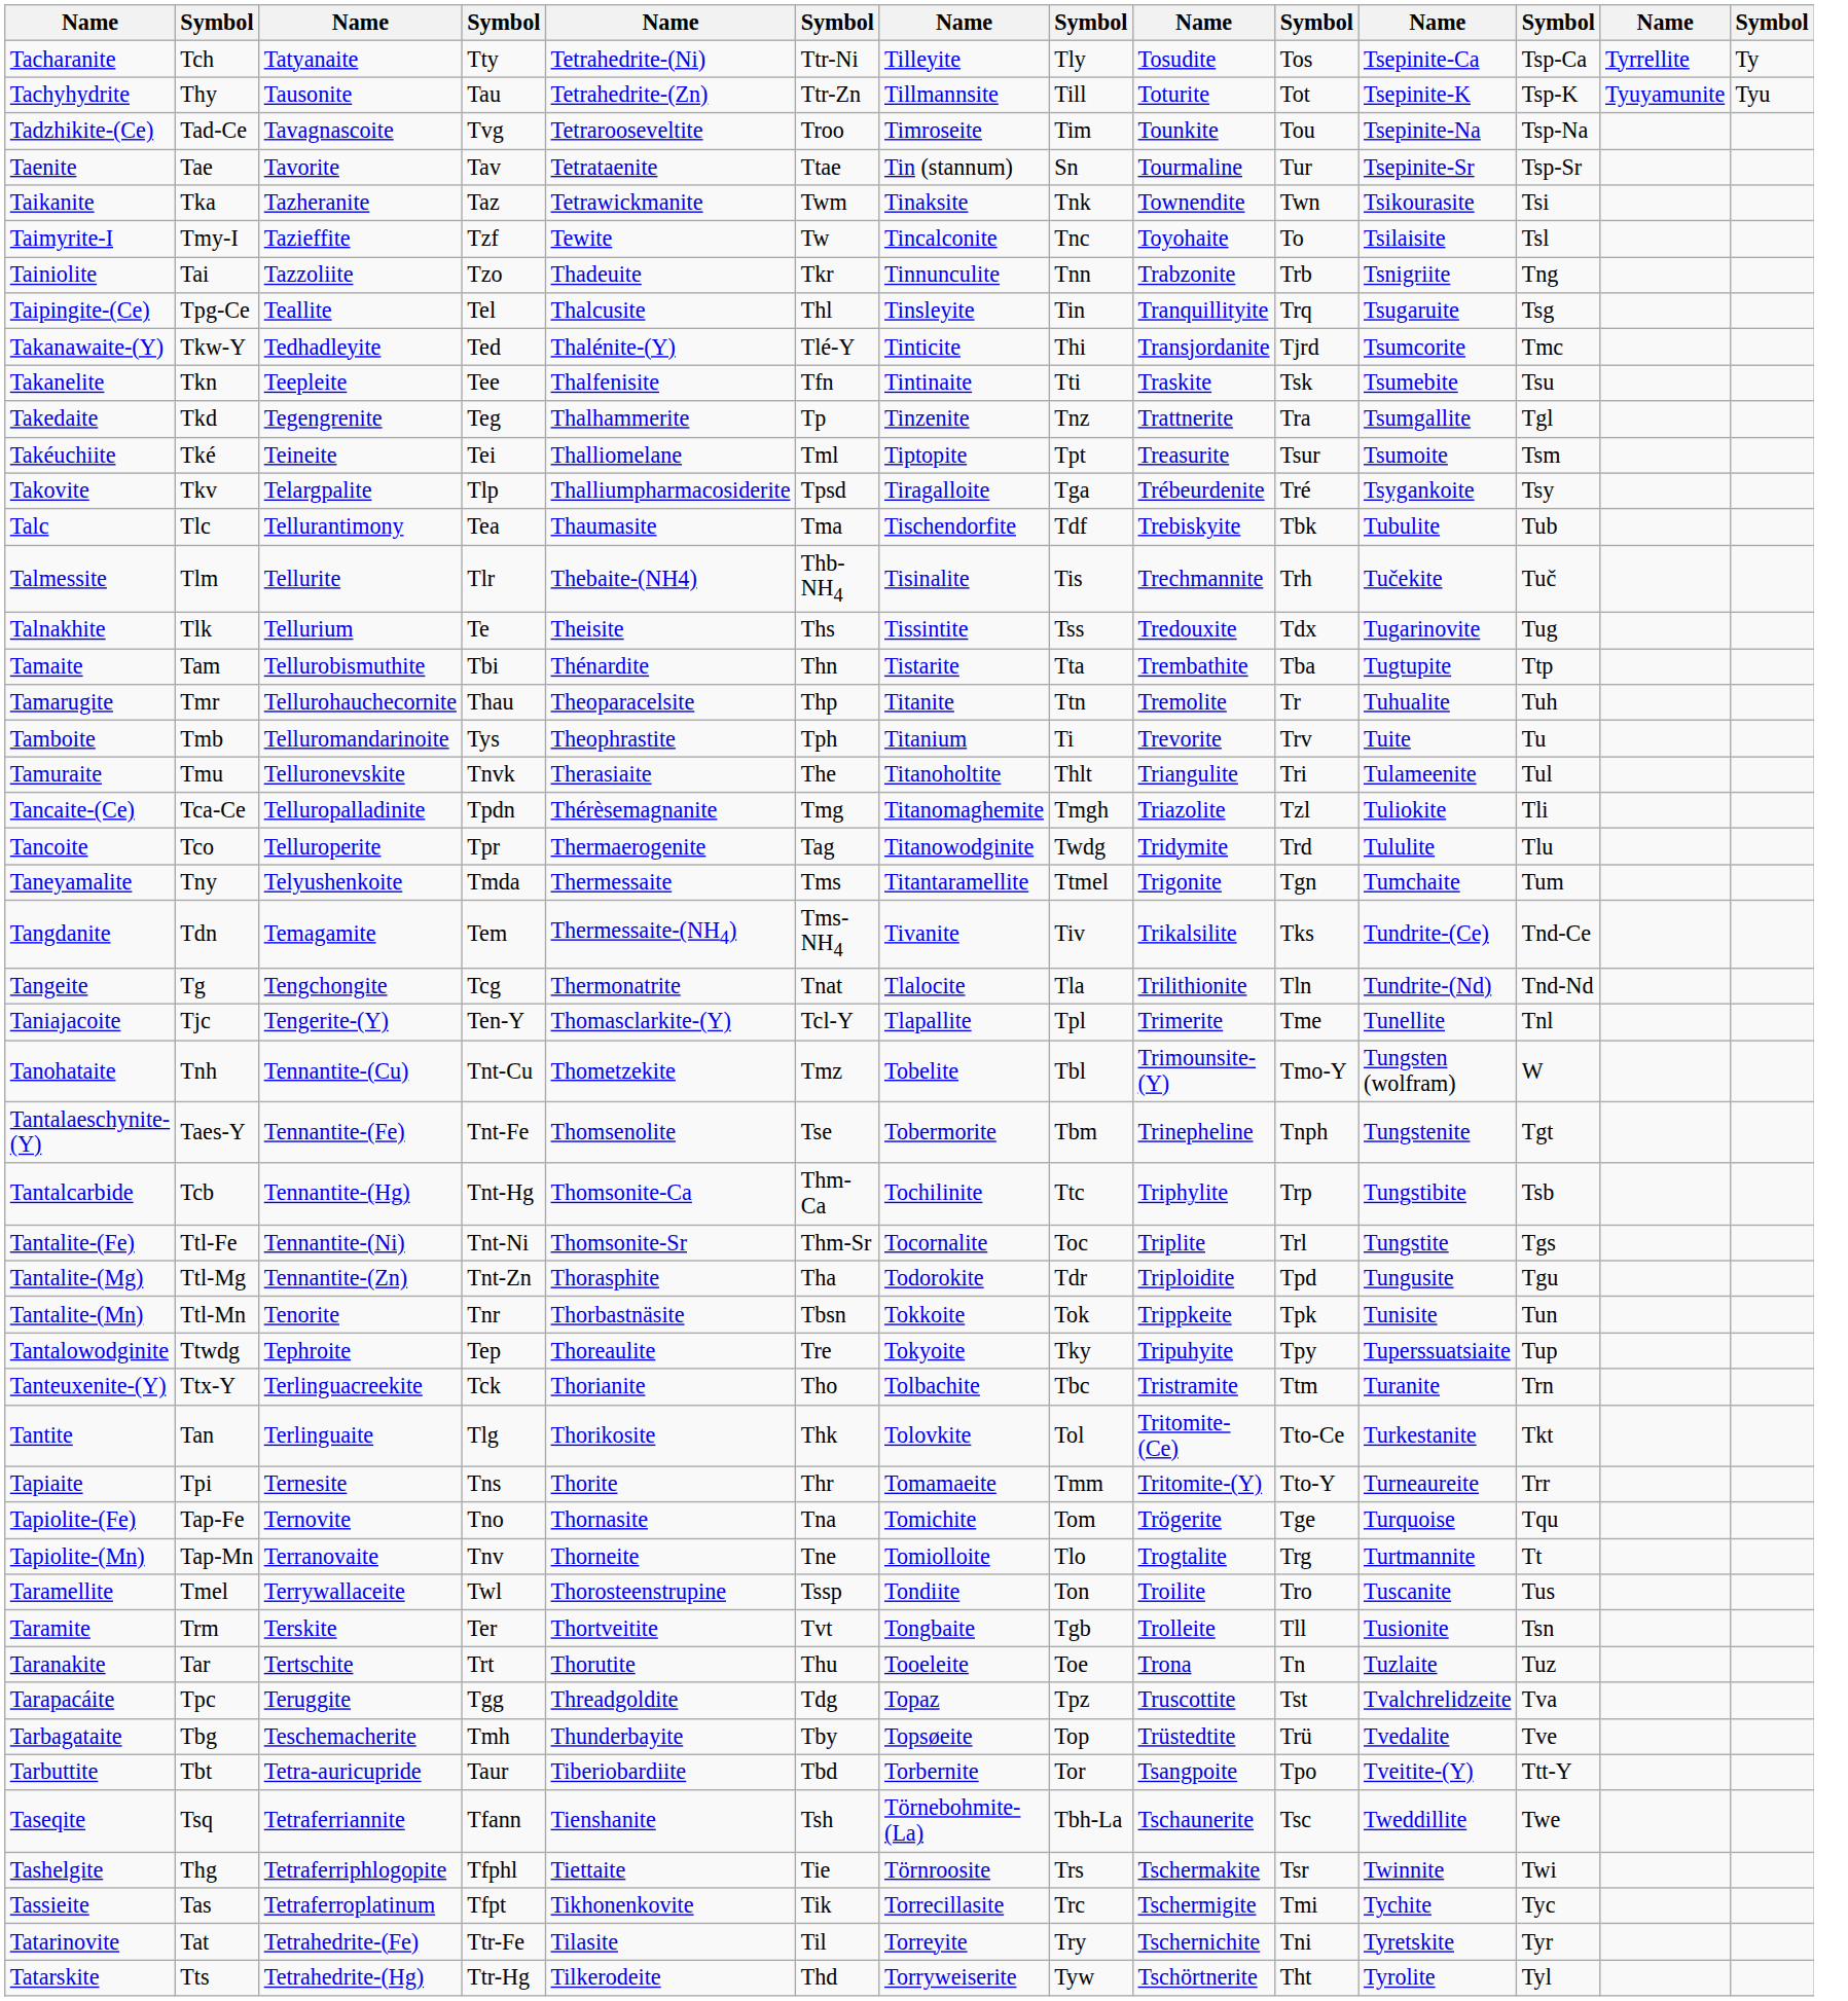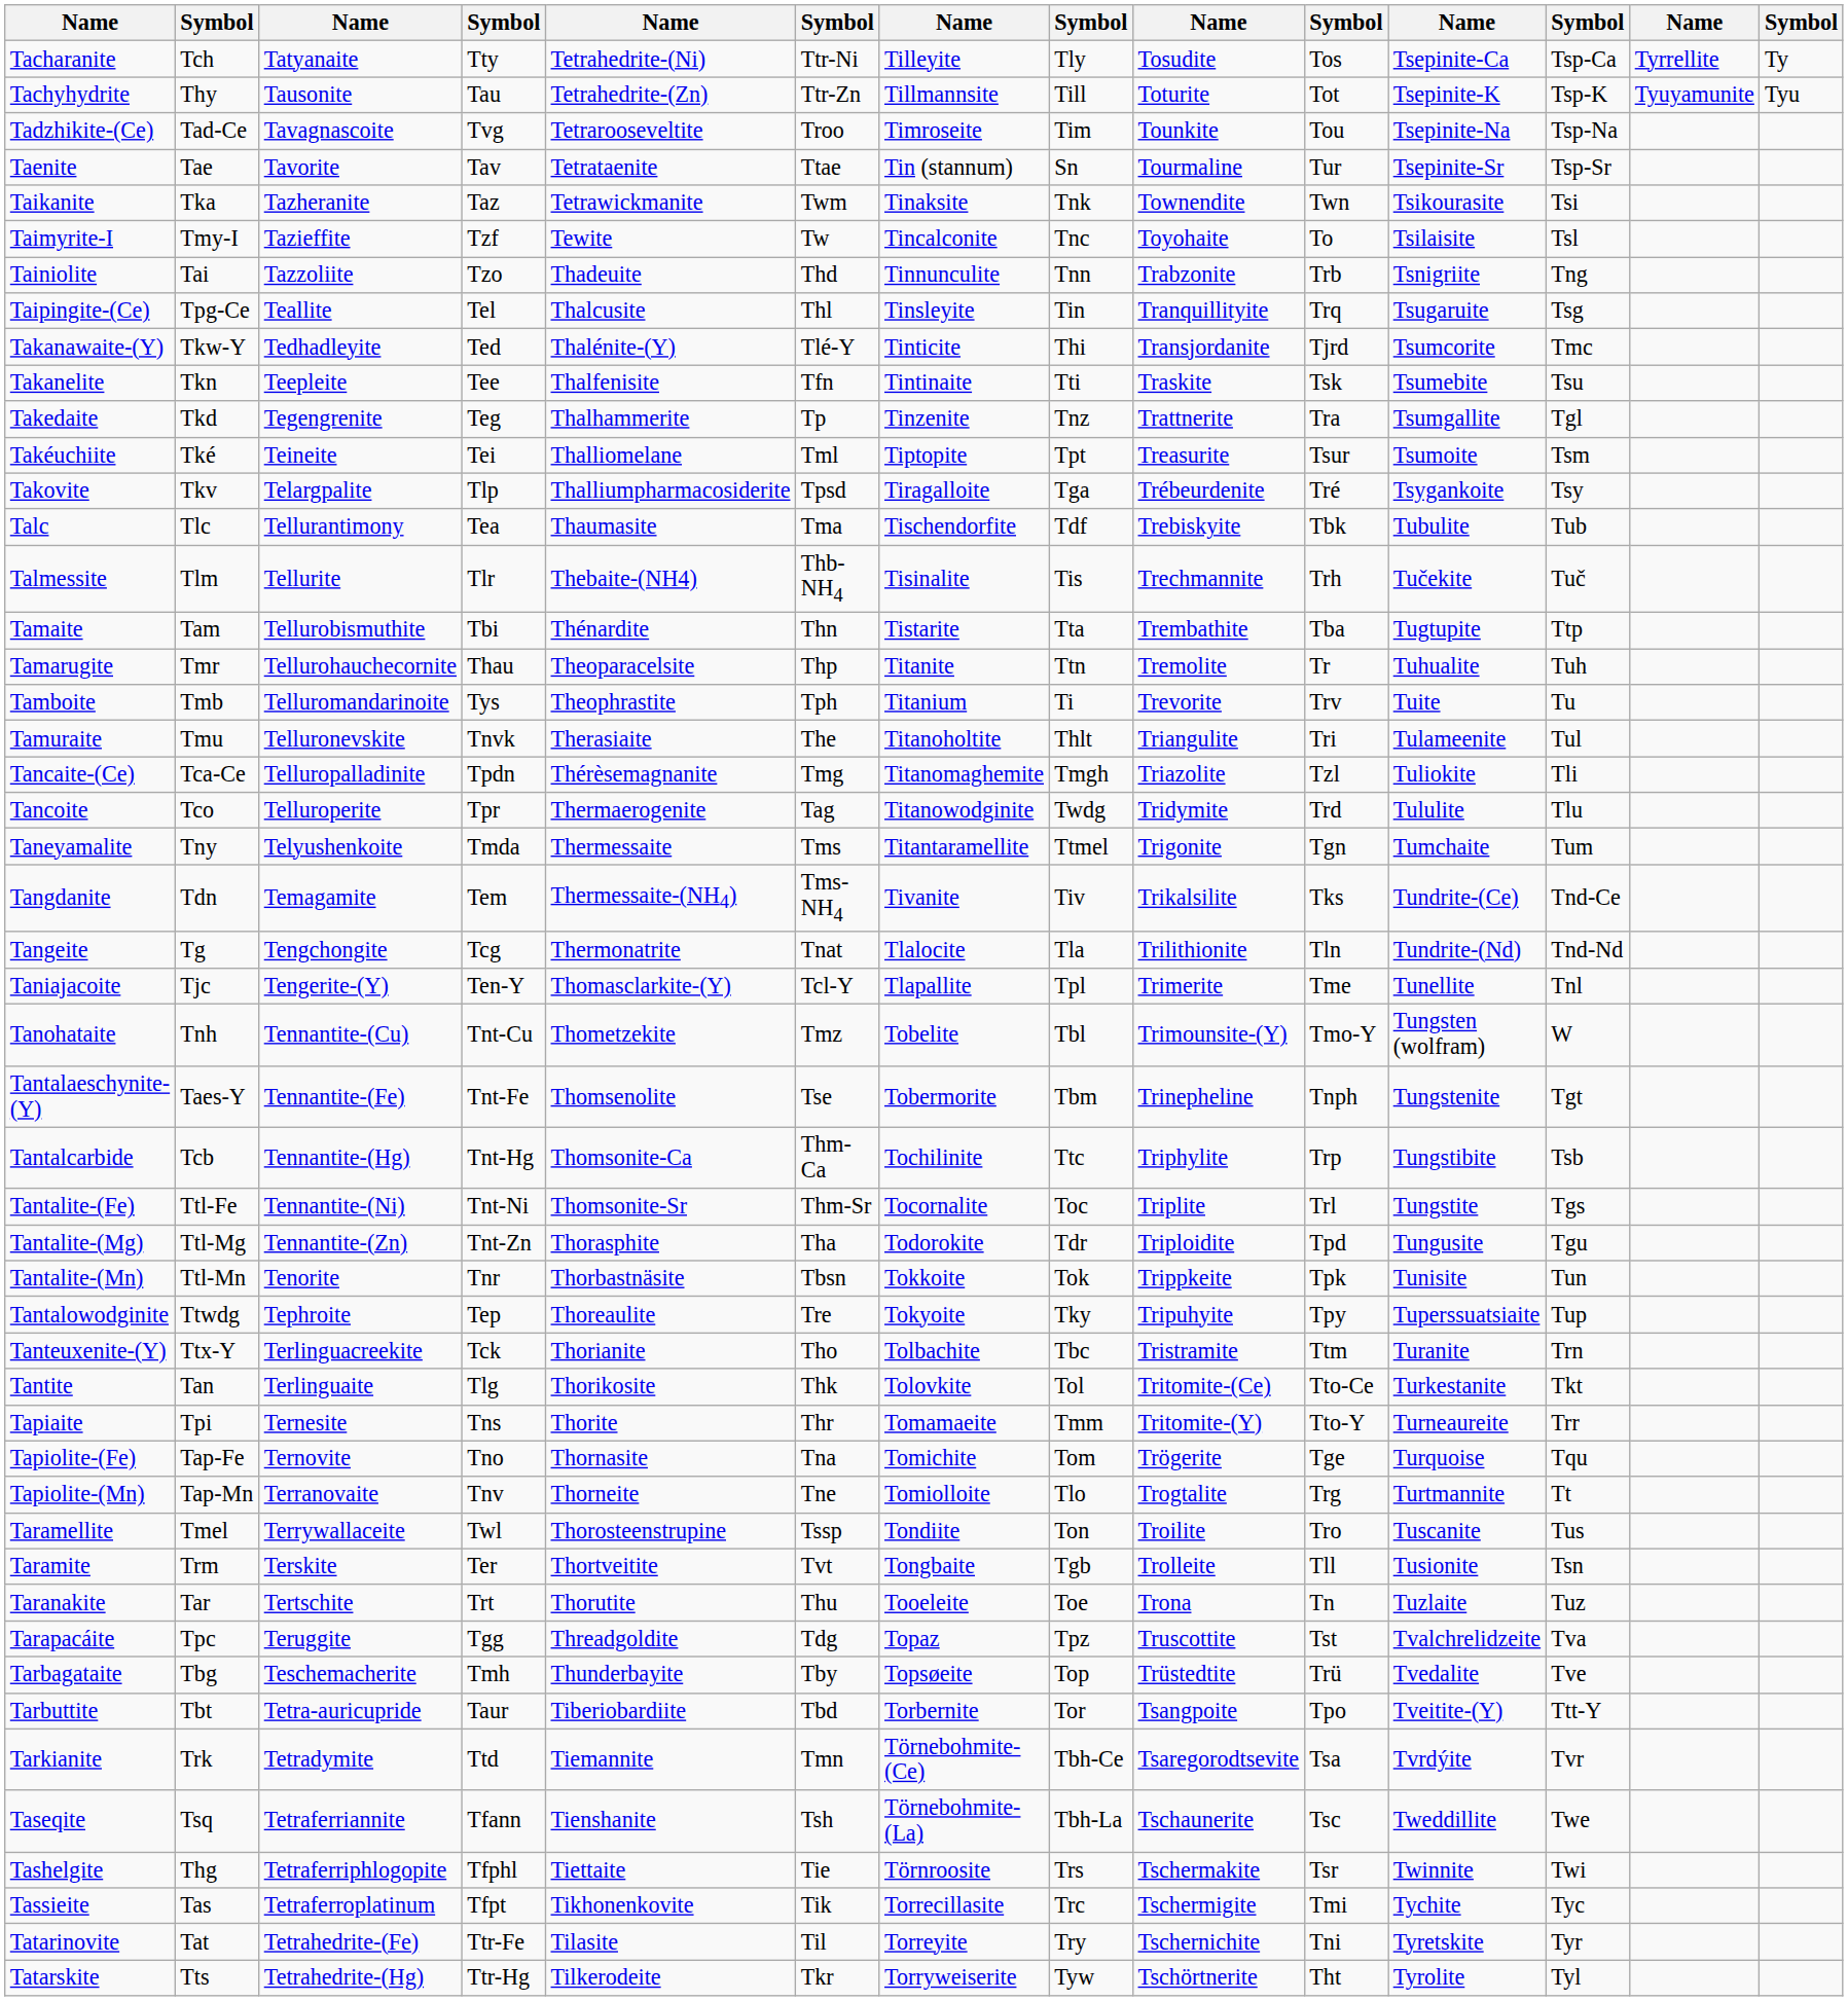Tainiolite | column 6: Tkr -> Thd
- row: Talnakhite | Tlk | Tellurium | Te | Theisite | Ths | Tissintite | Tss | Tredouxite | Tdx | Tugarinovite | Tug
+ row: Tarkianite | Trk | Tetradymite | Ttd | Tiemannite | Tmn | Törnebohmite-(Ce) | Tbh-Ce | Tsaregorodtsevite | Tsa | Tvrdýite | Tvr
Tatarskite | column 6: Thd -> Tkr
